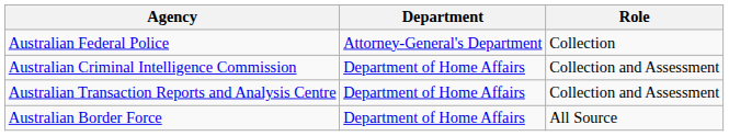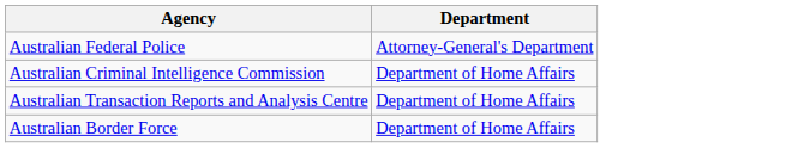- column: Role | Collection | Collection and Assessment | Collection and Assessment | All Source
